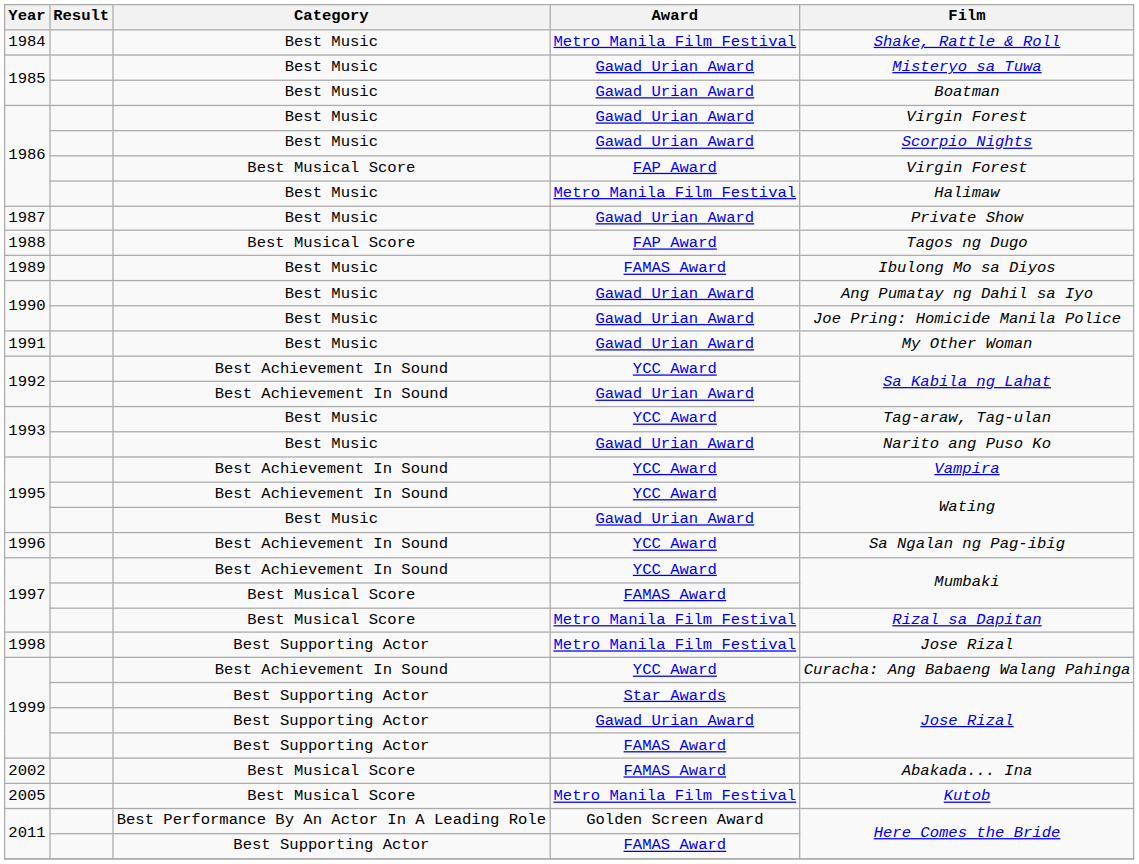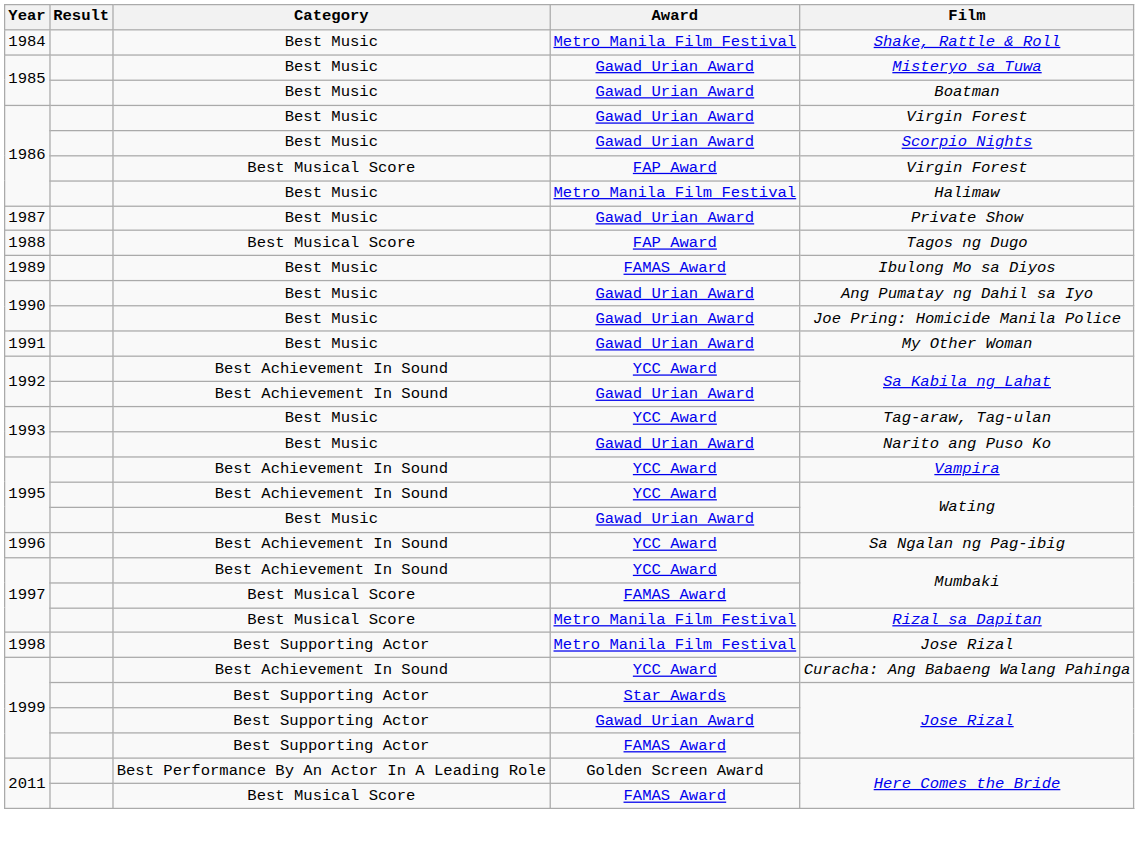- row: 2002 | Best Musical Score | FAMAS Award | Abakada... Ina
- row: 2005 | Best Musical Score | Metro Manila Film Festival | Kutob
2011 / FAMAS Award | Category: Best Supporting Actor -> Best Musical Score
